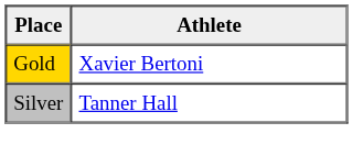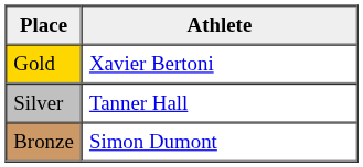+ row: Bronze | Simon Dumont
